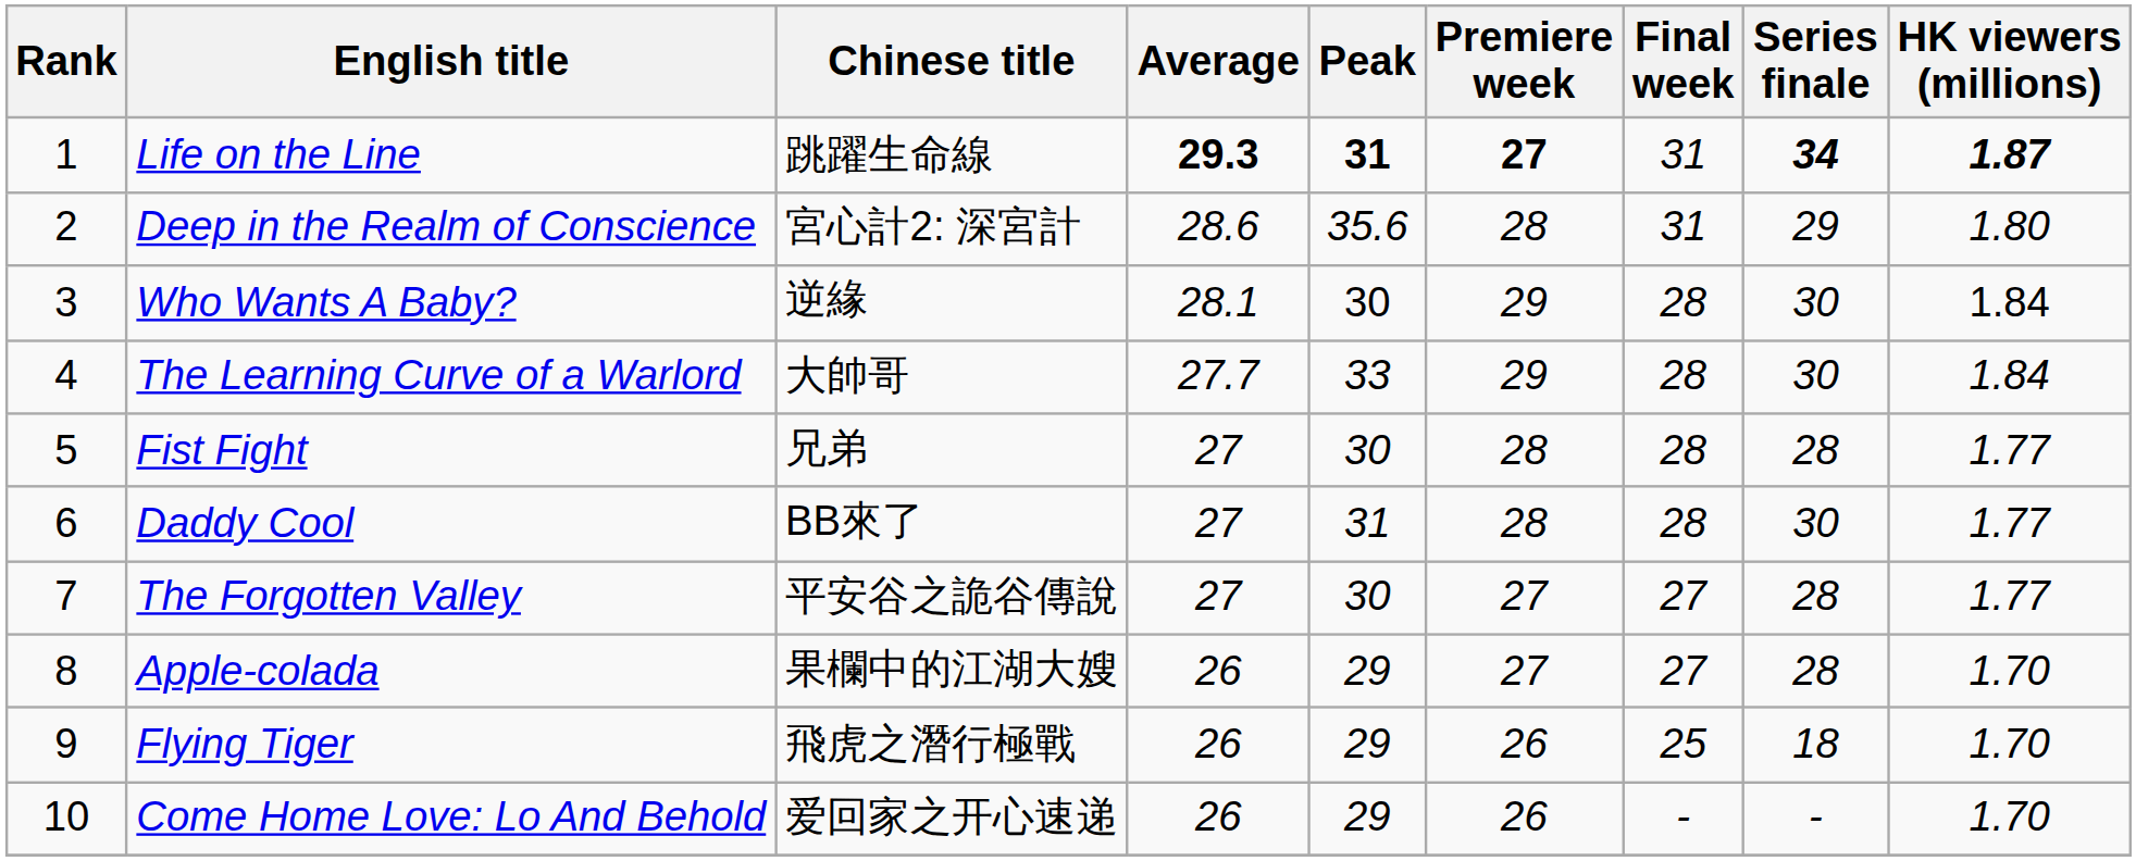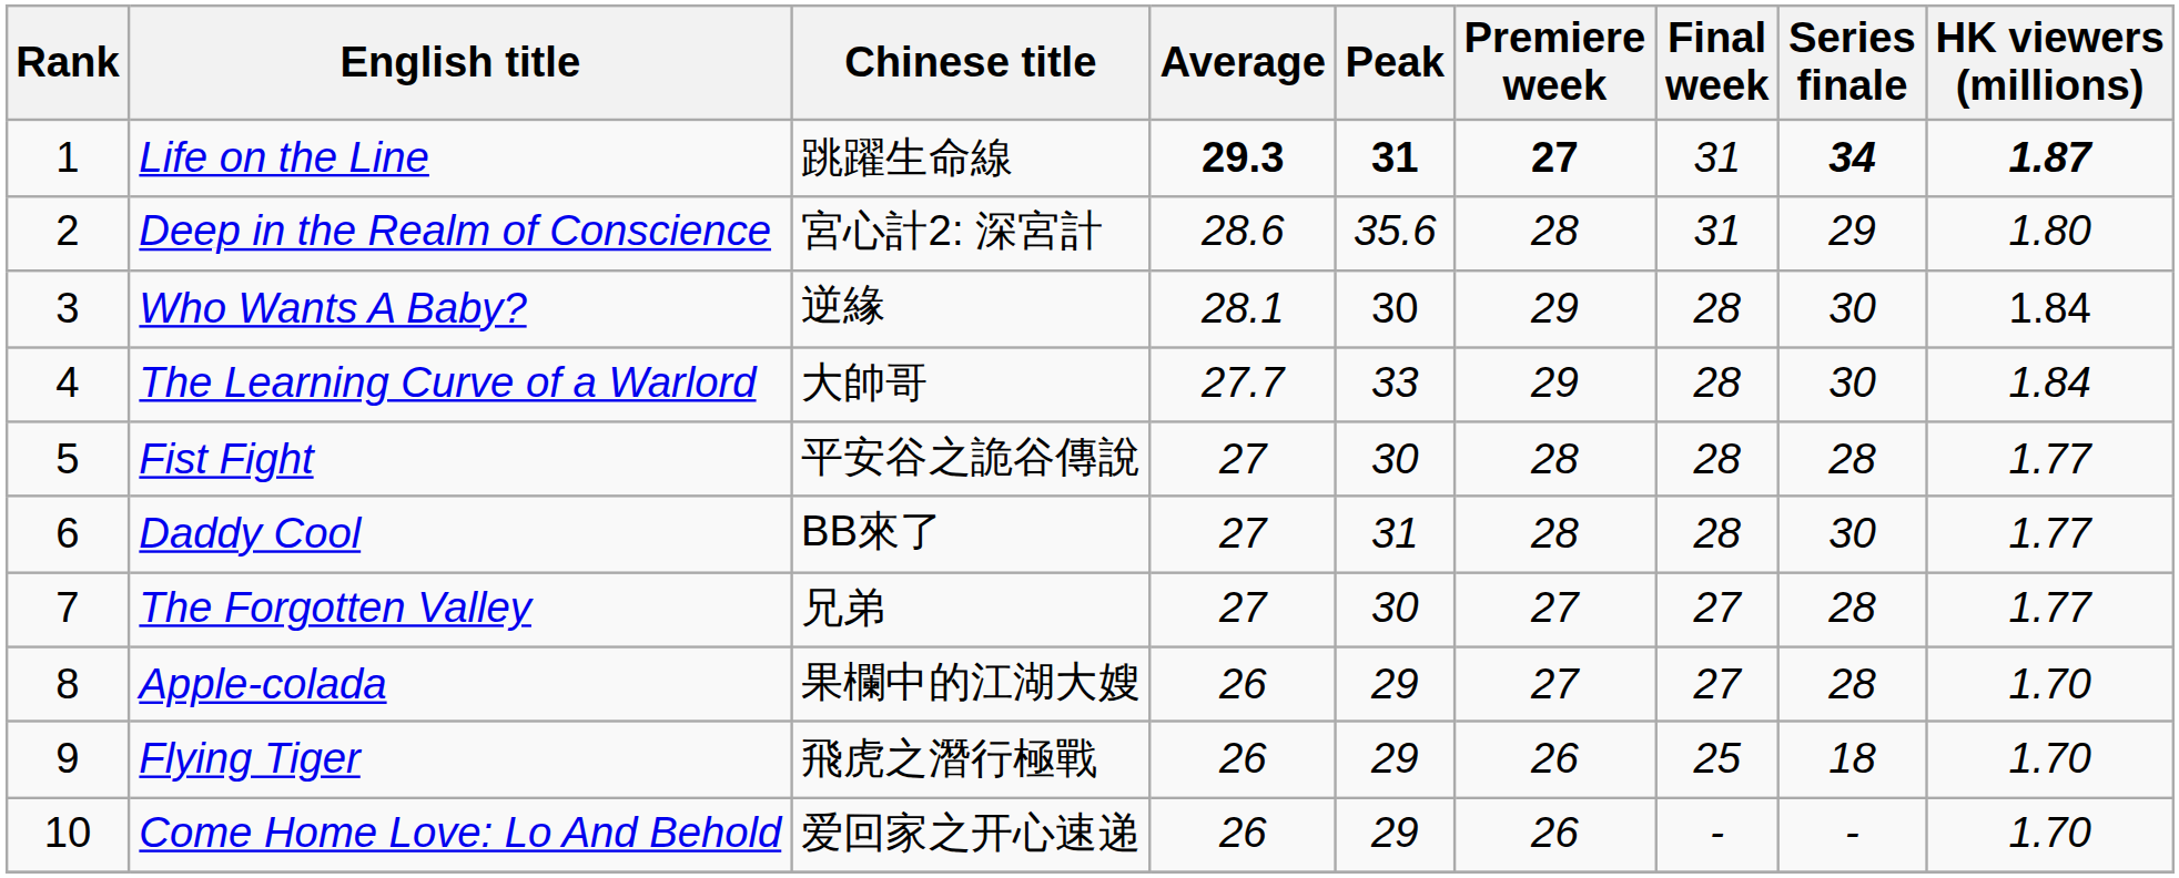Fist Fight | Chinese title: 兄弟 -> 平安谷之詭谷傳說
The Forgotten Valley | Chinese title: 平安谷之詭谷傳說 -> 兄弟
